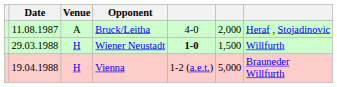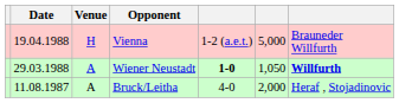rows swapped: Bruck/Leitha <-> Vienna
Wiener Neustadt | Venue: H -> A
Wiener Neustadt | column 6: 1,500 -> 1,050
Wiener Neustadt | column 7: normal -> bold
